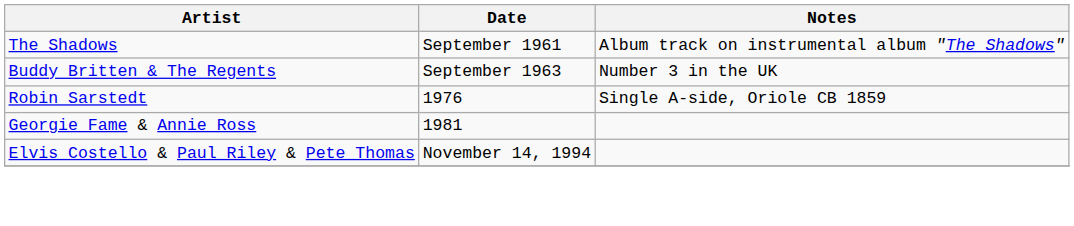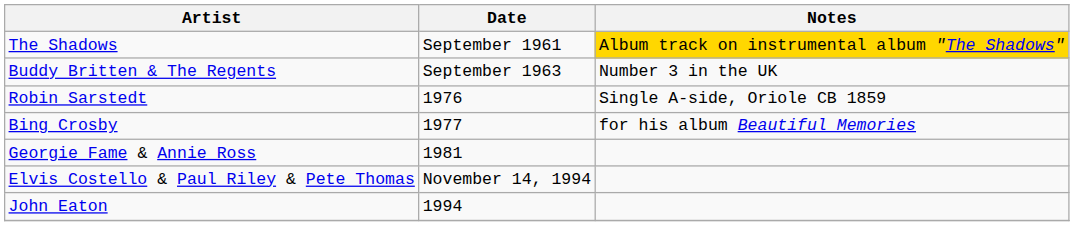The Shadows | Notes: no background -> gold background
+ row: Bing Crosby | 1977 | for his album Beautiful Memories
+ row: John Eaton | 1994
